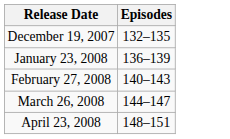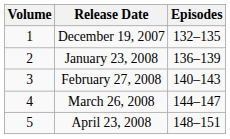+ column: Volume | 1 | 2 | 3 | 4 | 5
